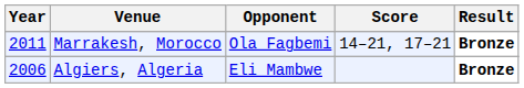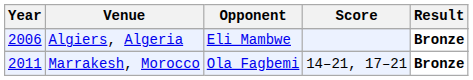rows swapped: Marrakesh, Morocco <-> Algiers, Algeria
